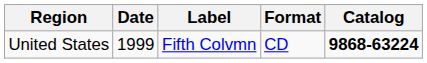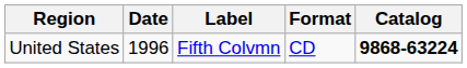United States | Date: 1999 -> 1996
